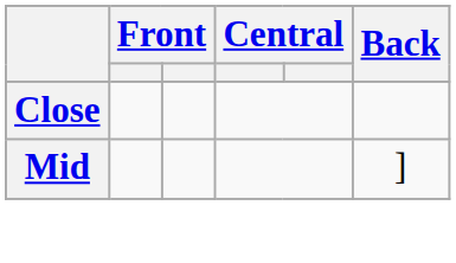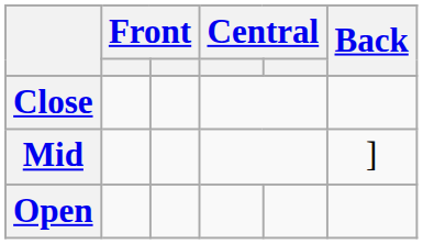+ row: Open
